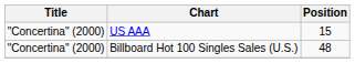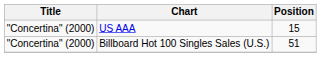Billboard Hot 100 Singles Sales (U.S.) | Position: 48 -> 51
